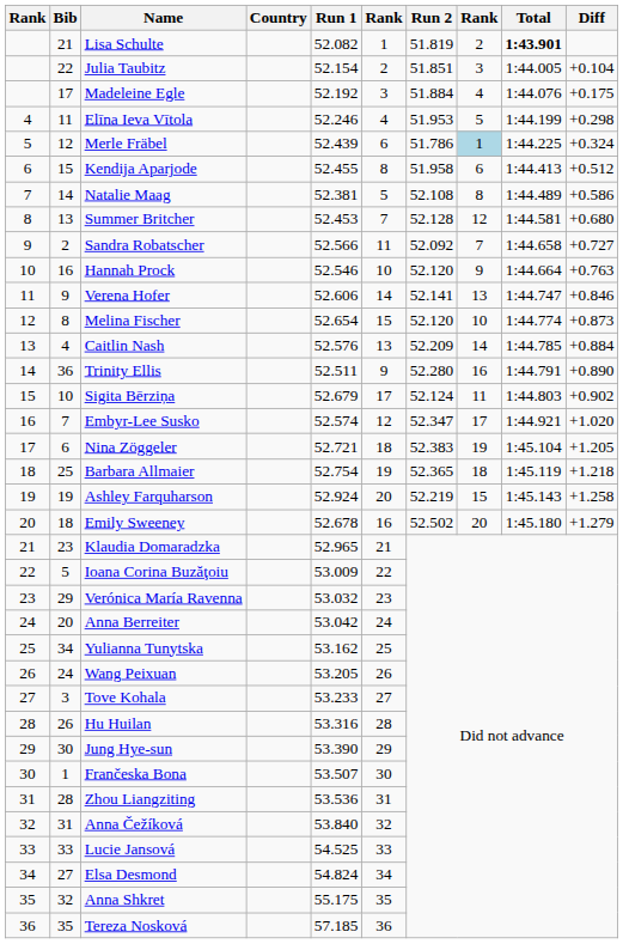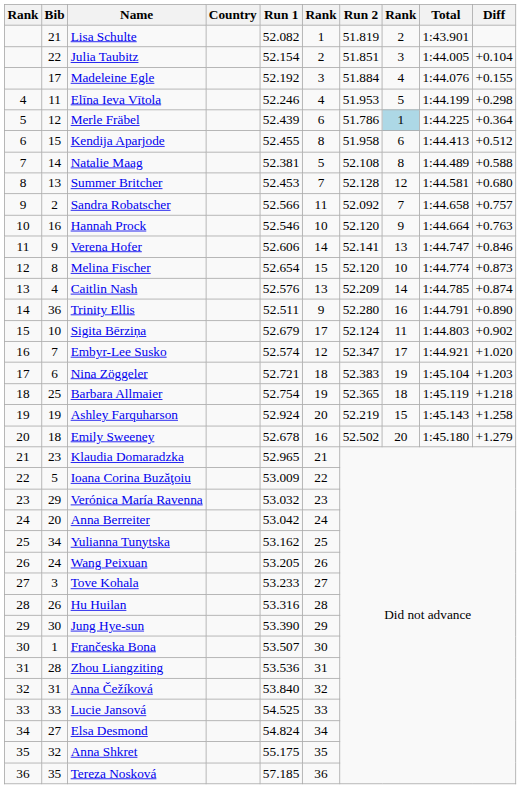Lisa Schulte | Total: bold -> normal
Madeleine Egle | Diff: +0.175 -> +0.155
Merle Fräbel | Diff: +0.324 -> +0.364
Natalie Maag | Diff: +0.586 -> +0.588
Sandra Robatscher | Diff: +0.727 -> +0.757
Caitlin Nash | Diff: +0.884 -> +0.874
Nina Zöggeler | Diff: +1.205 -> +1.203
